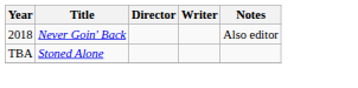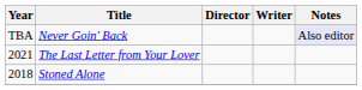Never Goin' Back | Year: 2018 -> TBA
Never Goin' Back | Notes: no background -> lavender background
+ row: 2021 | The Last Letter from Your Lover
Stoned Alone | Year: TBA -> 2018
